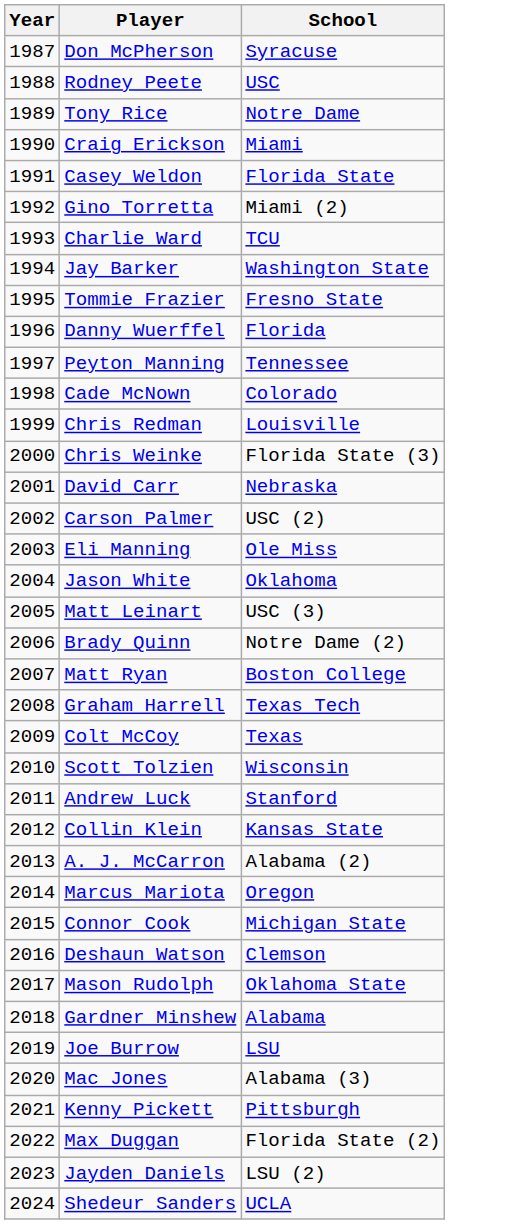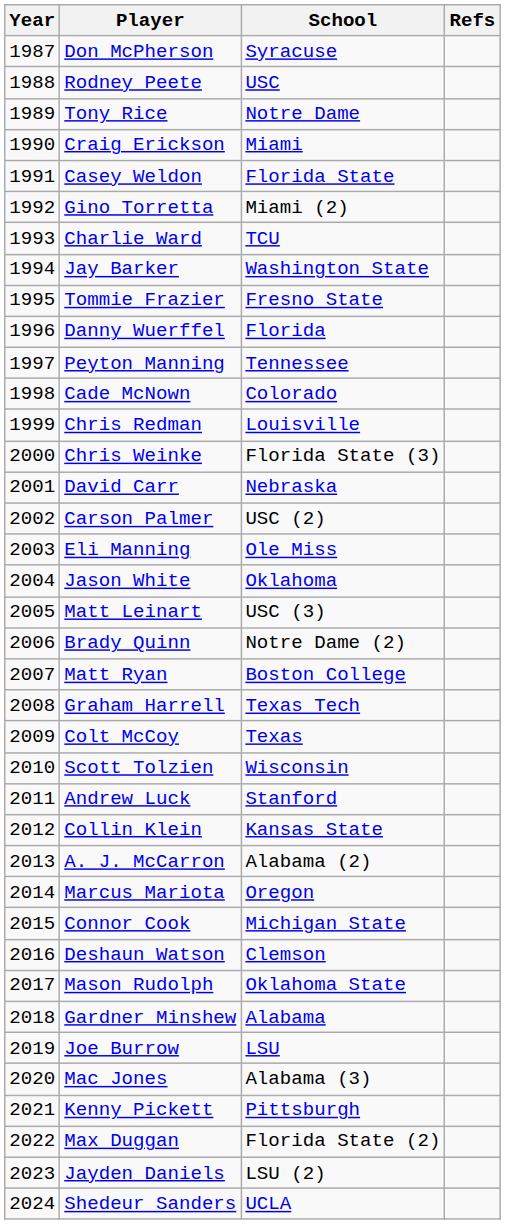+ column: Refs
